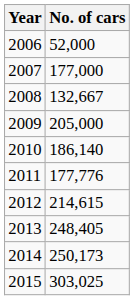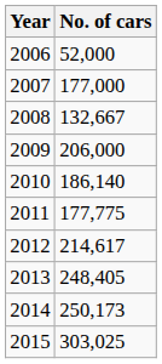2009 | No. of cars: 205,000 -> 206,000
2011 | No. of cars: 177,776 -> 177,775
2012 | No. of cars: 214,615 -> 214,617
